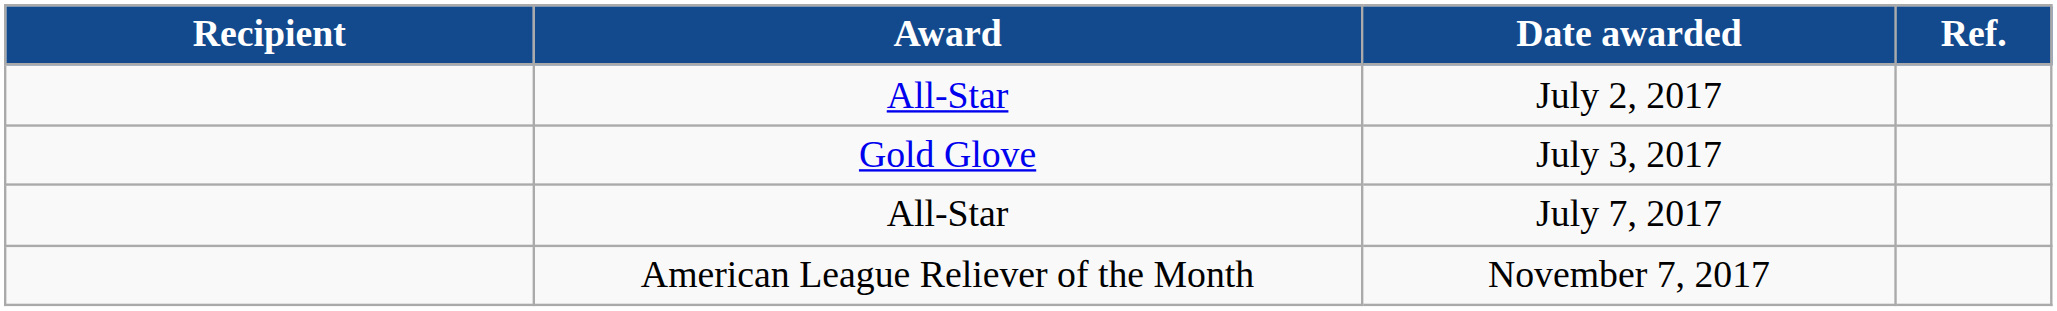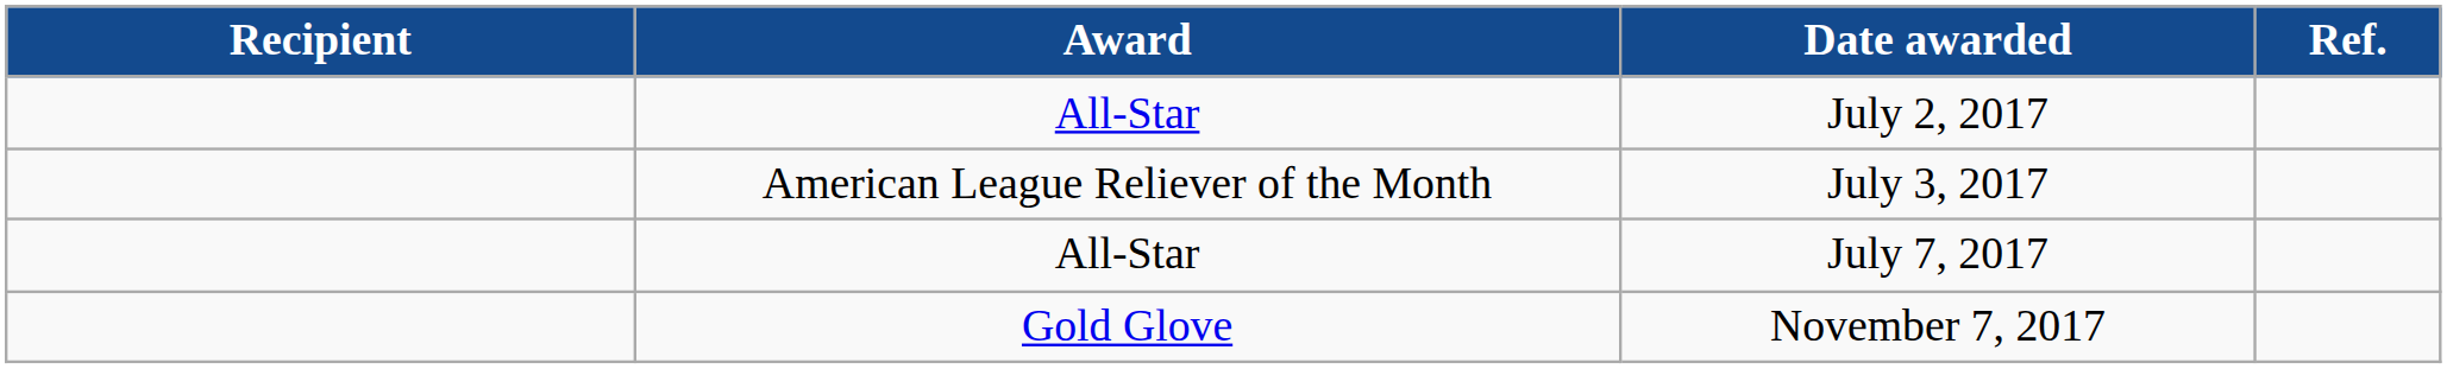July 3, 2017 | Award: Gold Glove -> American League Reliever of the Month
November 7, 2017 | Award: American League Reliever of the Month -> Gold Glove
